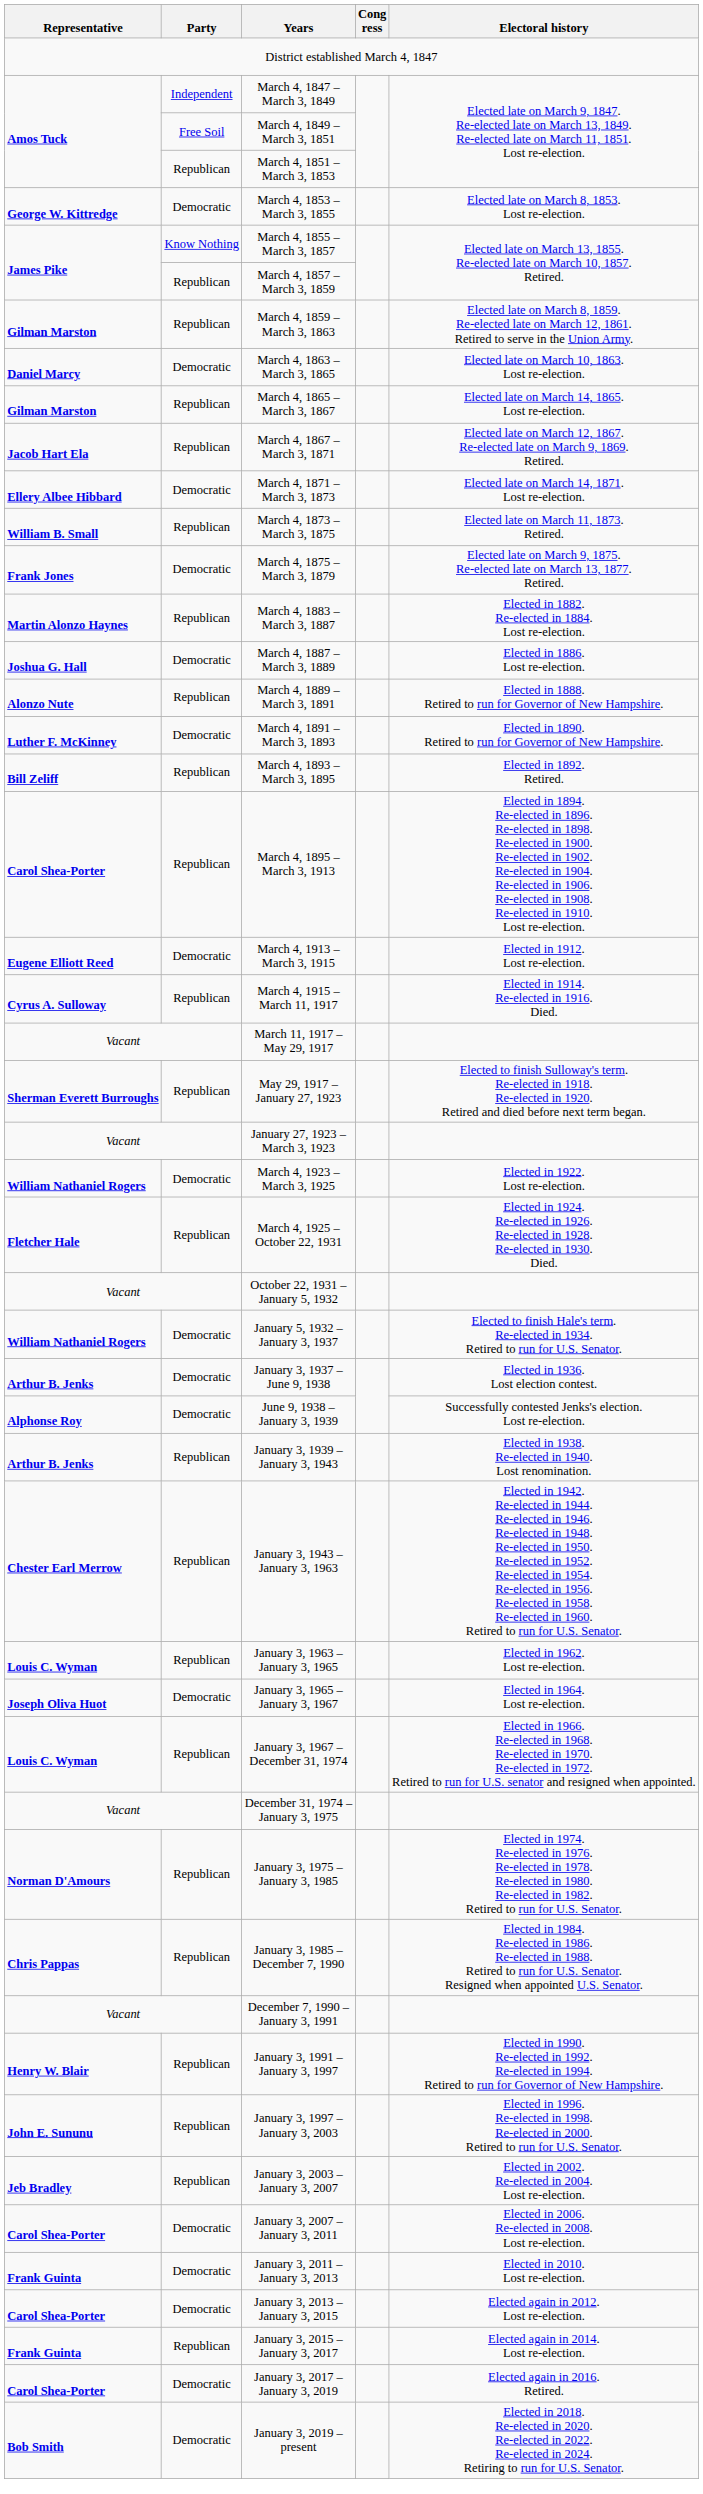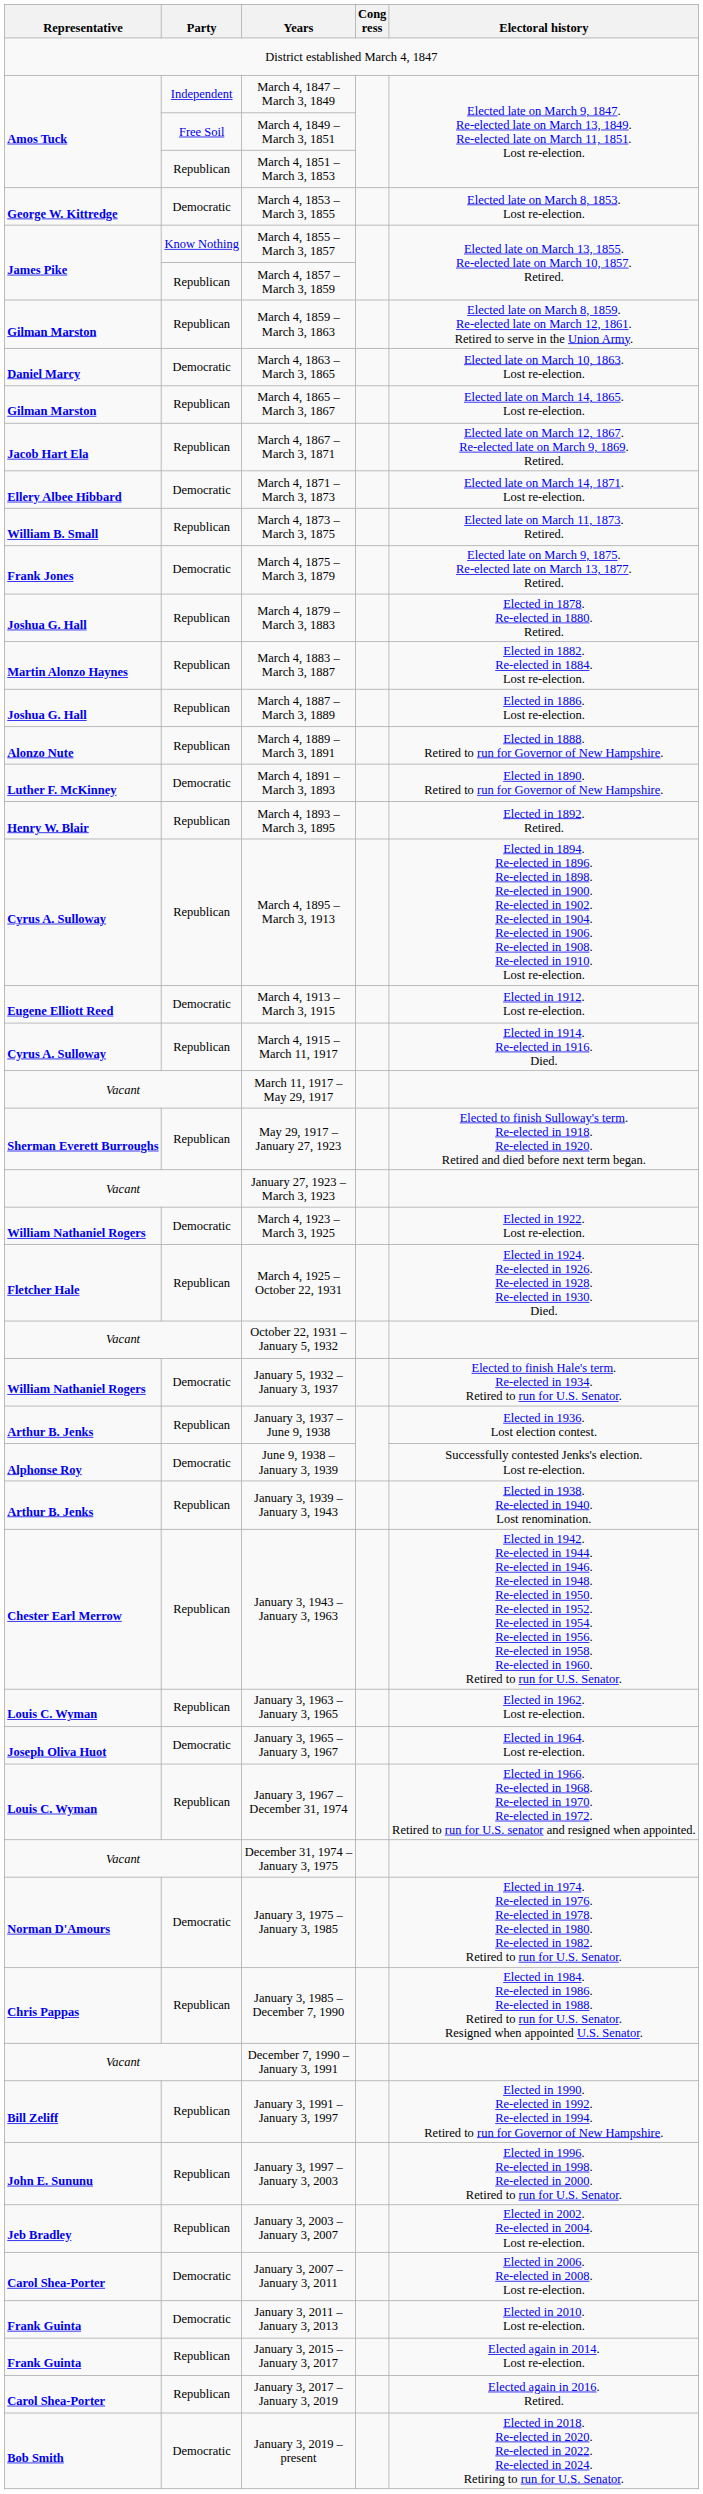+ row: Joshua G. Hall | Republican | March 4, 1879 – March 3, 1883 | Elected in 1878. Re-elected in 1880. Retired.
March 4, 1887 – March 3, 1889 | Party: Democratic -> Republican
March 4, 1893 – March 3, 1895 | Representative: Bill Zeliff -> Henry W. Blair
March 4, 1895 – March 3, 1913 | Representative: Carol Shea-Porter -> Cyrus A. Sulloway
January 3, 1937 – June 9, 1938 | Party: Democratic -> Republican
January 3, 1975 – January 3, 1985 | Party: Republican -> Democratic
January 3, 1991 – January 3, 1997 | Representative: Henry W. Blair -> Bill Zeliff
- row: Carol Shea-Porter | Democratic | January 3, 2013 – January 3, 2015 | Elected again in 2012. Lost re-election.
January 3, 2017 – January 3, 2019 | Party: Democratic -> Republican
